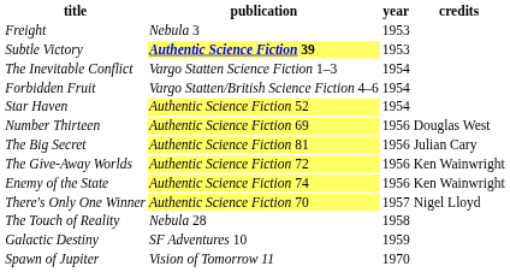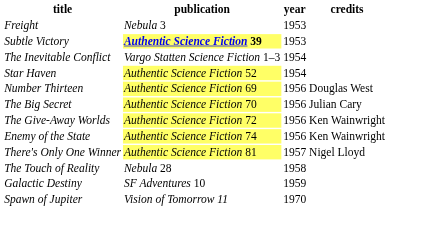- row: Forbidden Fruit | Vargo Statten/British Science Fiction 4–6 | 1954
The Big Secret | publication: Authentic Science Fiction 81 -> Authentic Science Fiction 70
There's Only One Winner | publication: Authentic Science Fiction 70 -> Authentic Science Fiction 81
